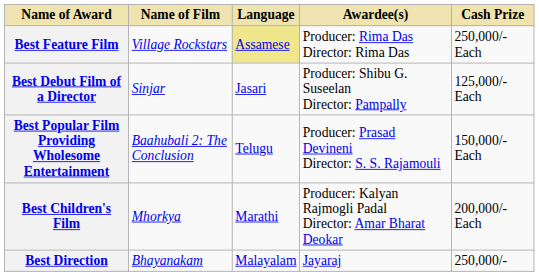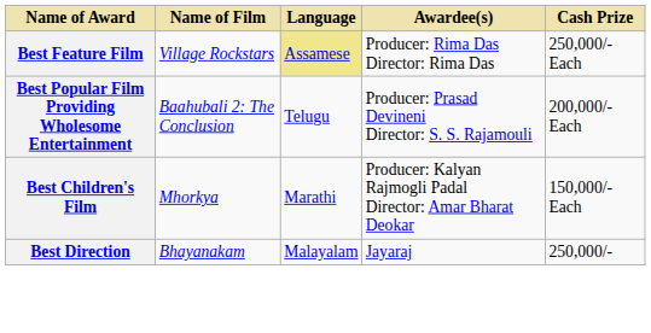- row: Best Debut Film of a Director | Sinjar | Jasari | Producer: Shibu G. Suseelan Director: Pampally | 125,000/- Each
Best Popular Film Providing Wholesome Entertainment | Cash Prize: 150,000/- Each -> 200,000/- Each
Best Children's Film | Cash Prize: 200,000/- Each -> 150,000/- Each
